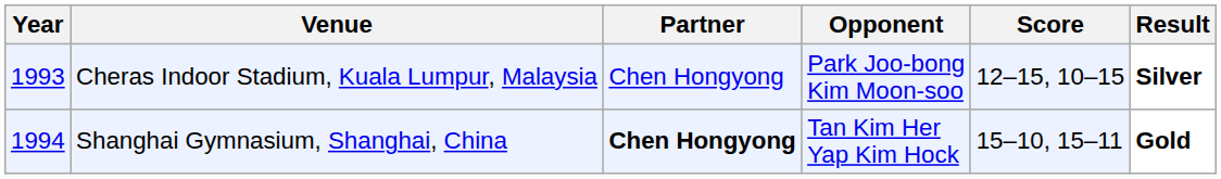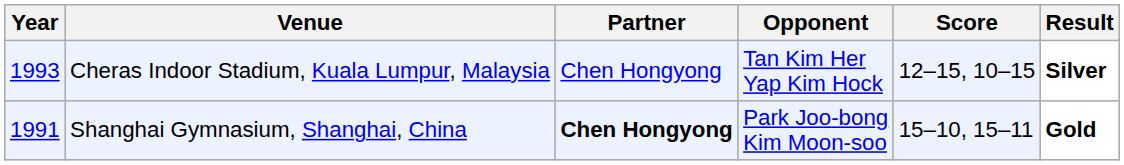Cheras Indoor Stadium, Kuala Lumpur, Malaysia | Opponent: Park Joo-bong Kim Moon-soo -> Tan Kim Her Yap Kim Hock
Shanghai Gymnasium, Shanghai, China | Year: 1994 -> 1991
Shanghai Gymnasium, Shanghai, China | Opponent: Tan Kim Her Yap Kim Hock -> Park Joo-bong Kim Moon-soo
